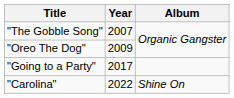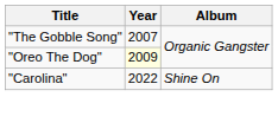"Oreo The Dog" | Year: no background -> lightyellow background
- row: "Going to a Party" | 2017
